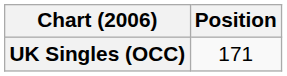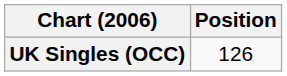UK Singles (OCC) | Position: 171 -> 126
